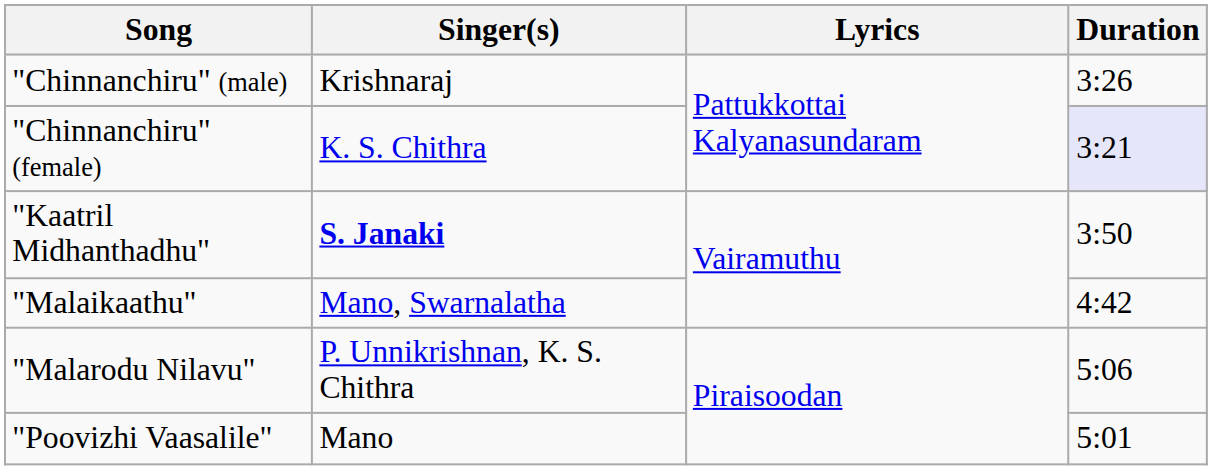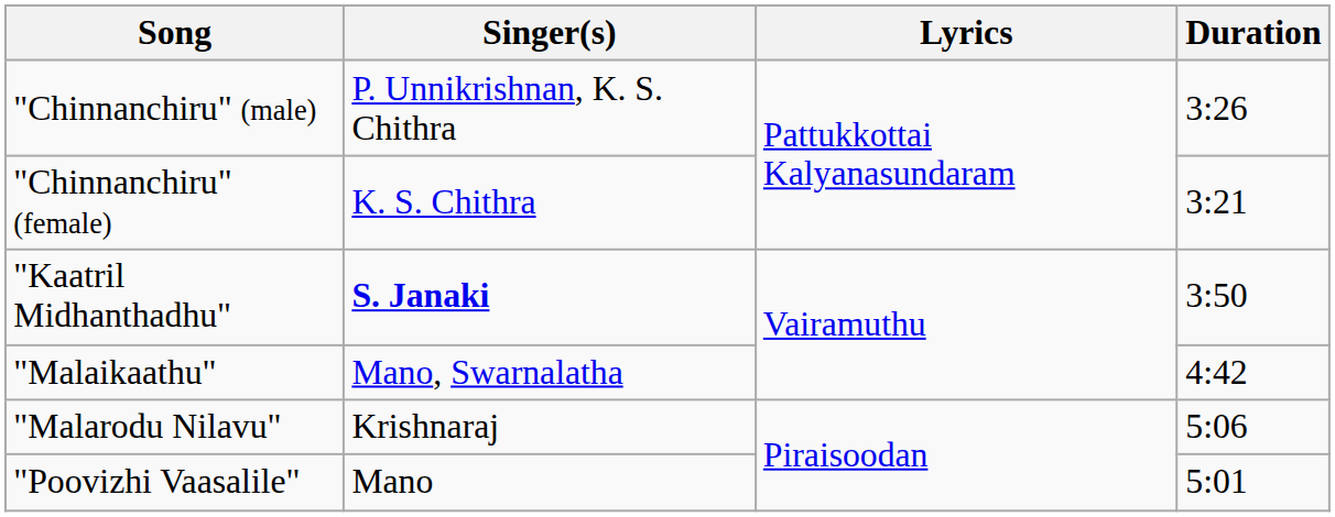"Chinnanchiru" (male) | Singer(s): Krishnaraj -> P. Unnikrishnan, K. S. Chithra
"Chinnanchiru" (female) | Duration: lavender background -> no background
"Malarodu Nilavu" | Singer(s): P. Unnikrishnan, K. S. Chithra -> Krishnaraj
